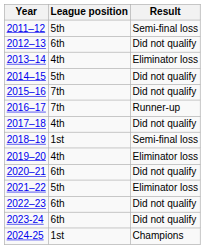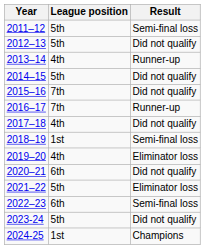2012–13 | League position: 6th -> 5th
2013–14 | Result: Eliminator loss -> Runner-up
2022–23 | Result: Did not qualify -> Semi-final loss
2023-24 | League position: 6th -> 5th
